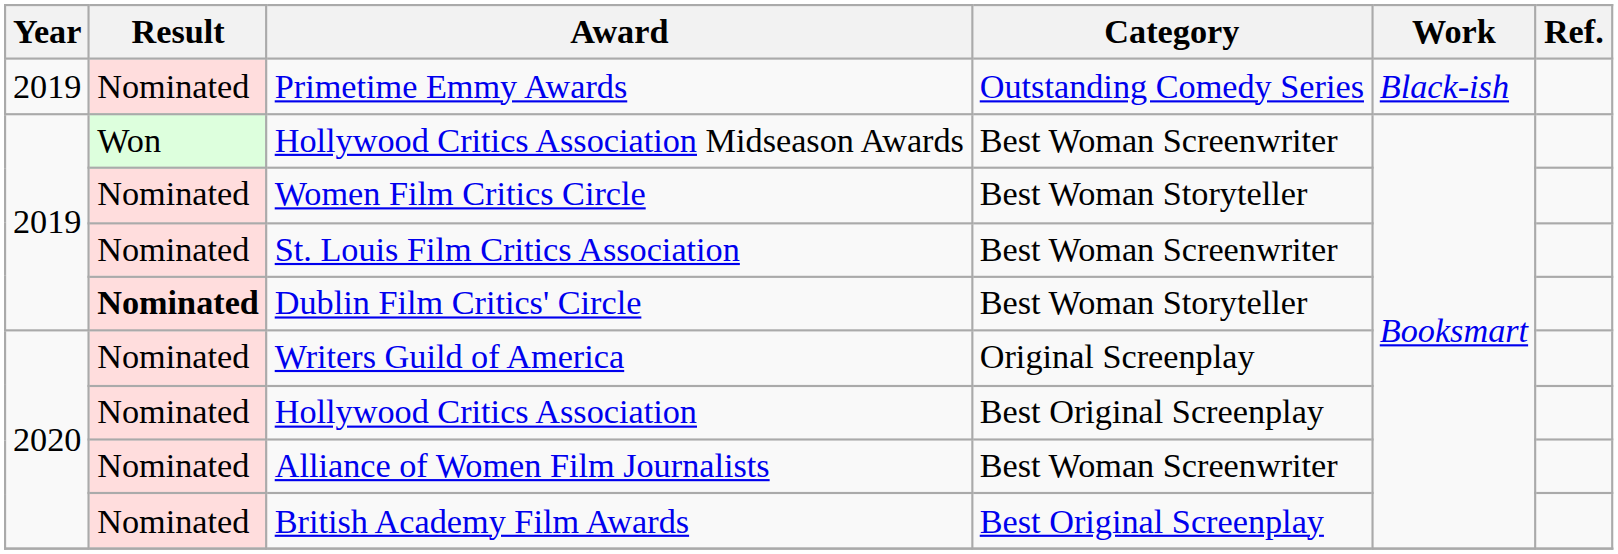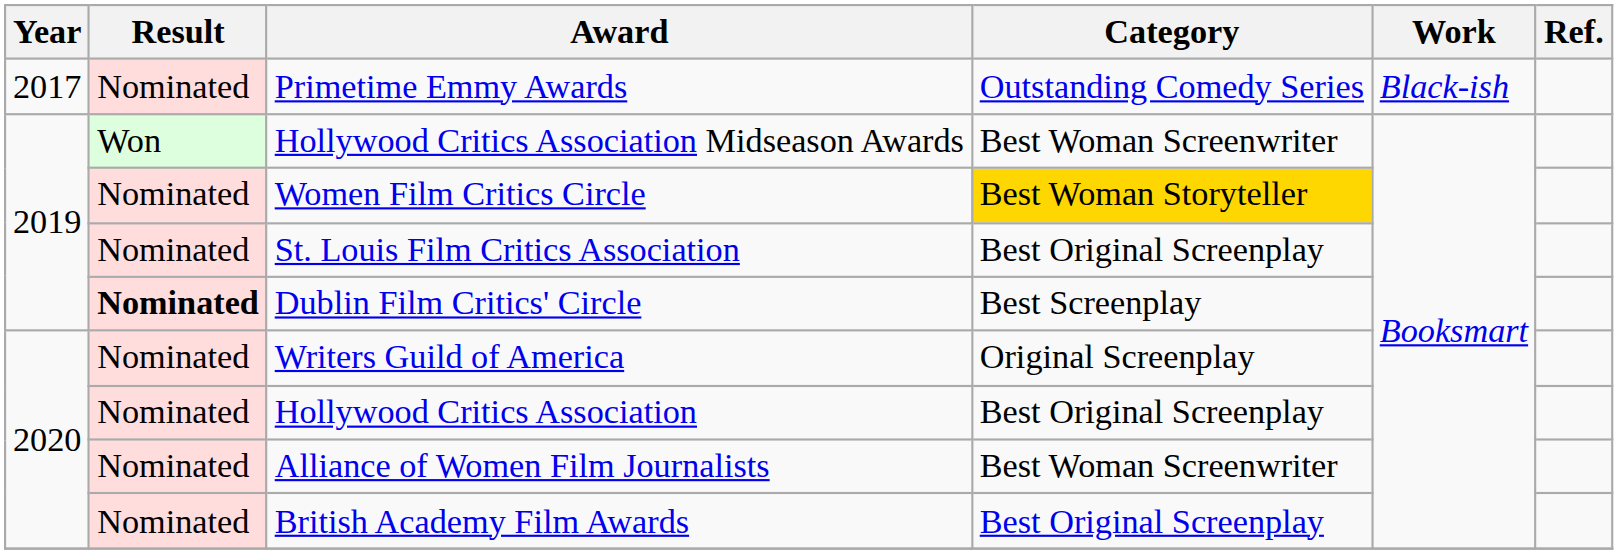Primetime Emmy Awards | Year: 2019 -> 2017
Women Film Critics Circle | Category: no background -> gold background
St. Louis Film Critics Association | Category: Best Woman Screenwriter -> Best Original Screenplay
Dublin Film Critics' Circle | Category: Best Woman Storyteller -> Best Screenplay
